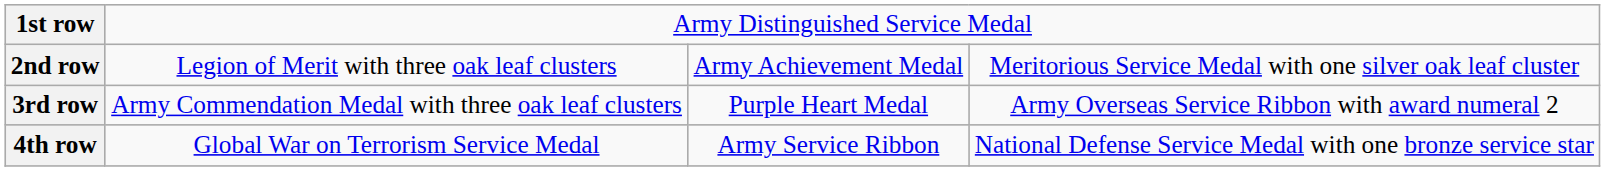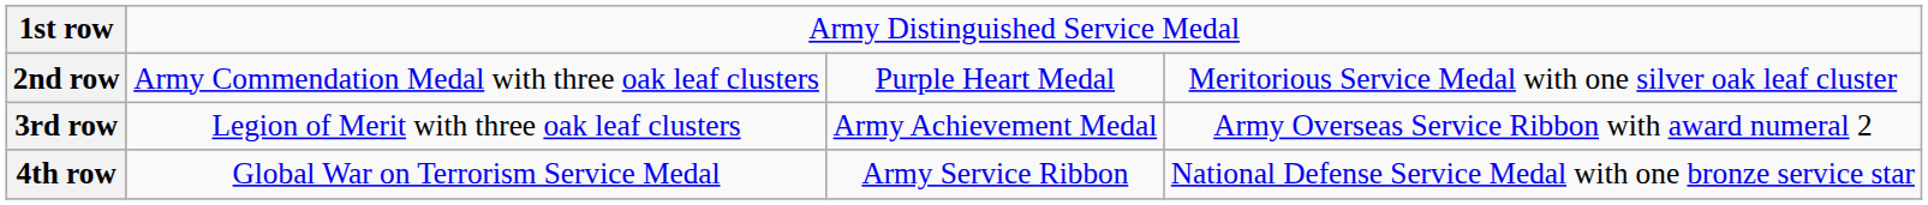2nd row | column 2: Legion of Merit with three oak leaf clusters -> Army Commendation Medal with three oak leaf clusters
2nd row | column 3: Army Achievement Medal -> Purple Heart Medal
3rd row | column 2: Army Commendation Medal with three oak leaf clusters -> Legion of Merit with three oak leaf clusters
3rd row | column 3: Purple Heart Medal -> Army Achievement Medal
